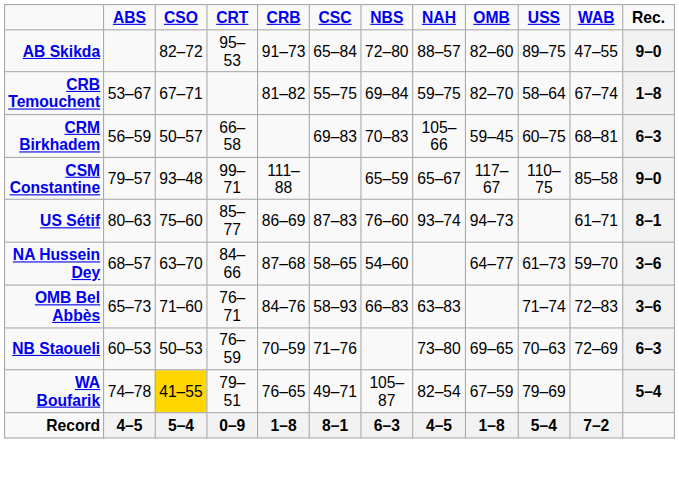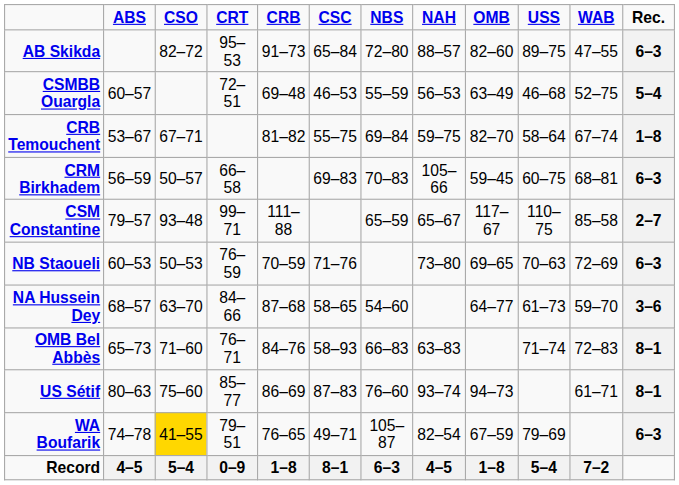AB Skikda | Rec.: 9–0 -> 6–3
+ row: CSMBB Ouargla | 60–57 | 72–51 | 69–48 | 46–53 | 55–59 | 56–53 | 63–49 | 46–68 | 52–75 | 5–4
CSM Constantine | Rec.: 9–0 -> 2–7
rows swapped: NB Staoueli <-> US Sétif
OMB Bel Abbès | Rec.: 3–6 -> 8–1
WA Boufarik | Rec.: 5–4 -> 6–3
